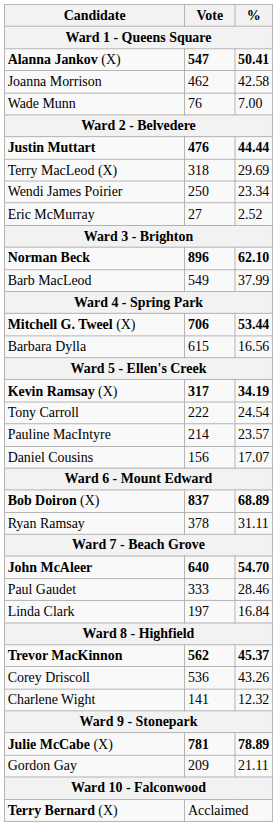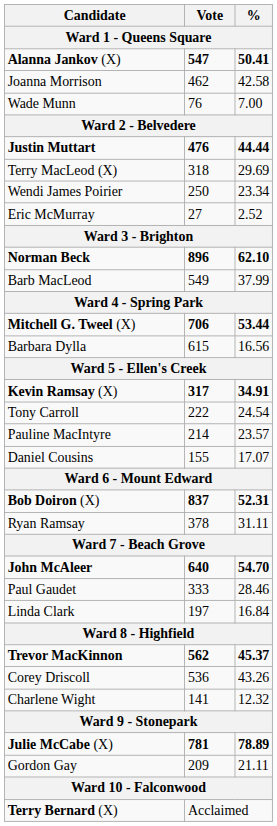Kevin Ramsay (X) | %: 34.19 -> 34.91
Daniel Cousins | Vote: 156 -> 155
Bob Doiron (X) | %: 68.89 -> 52.31
